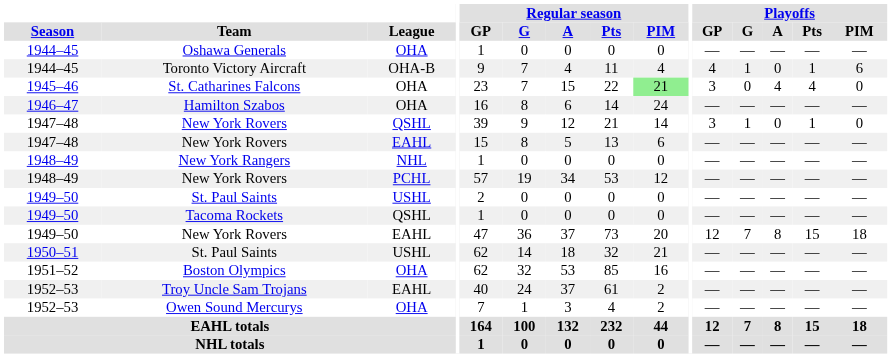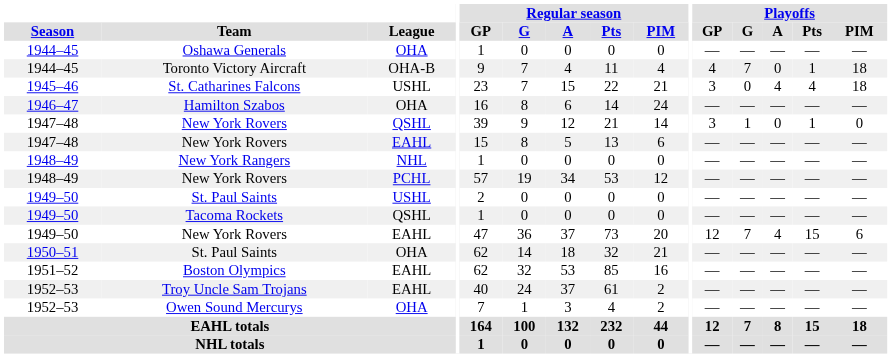Toronto Victory Aircraft | Playoffs / G: 1 -> 7
Toronto Victory Aircraft | Playoffs / PIM: 6 -> 18
St. Catharines Falcons | League: OHA -> USHL
St. Catharines Falcons | Regular season / PIM: lightgreen background -> no background
St. Catharines Falcons | Playoffs / PIM: 0 -> 18
1949–50 / New York Rovers | Playoffs / A: 8 -> 4
1949–50 / New York Rovers | Playoffs / PIM: 18 -> 6
1950–51 / St. Paul Saints | League: USHL -> OHA
Boston Olympics | League: OHA -> EAHL
